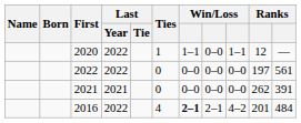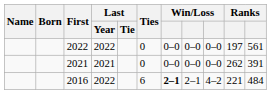- row: 2020 | 2022 | 1 | 1–1 | 0–0 | 1–1 | 12 | —
2016 | Ties: 4 -> 6
2016 | column 10: 201 -> 221
